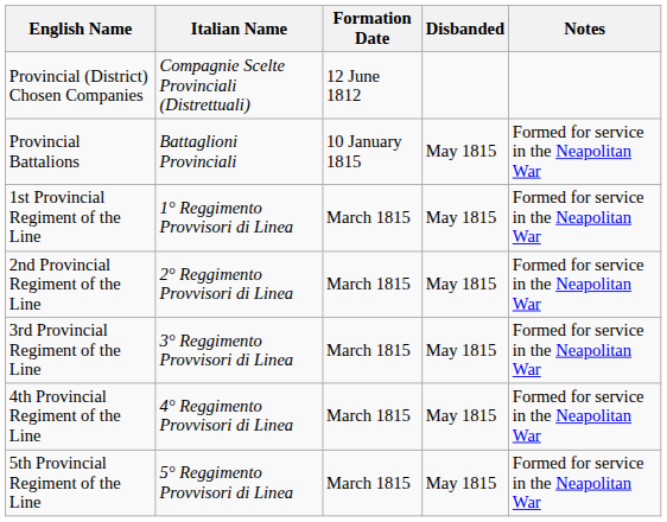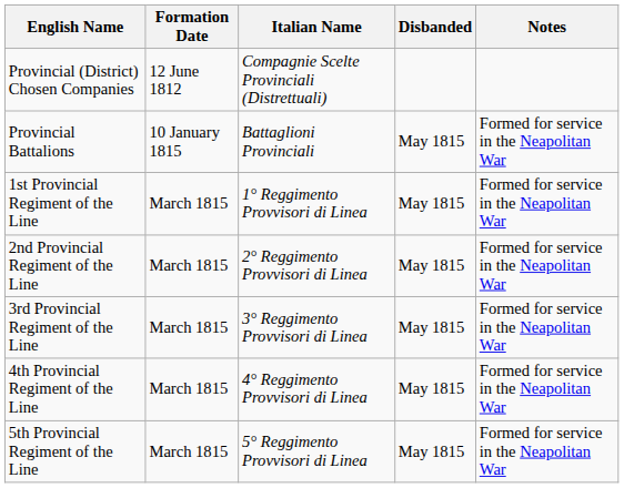columns swapped: Italian Name <-> Formation Date
